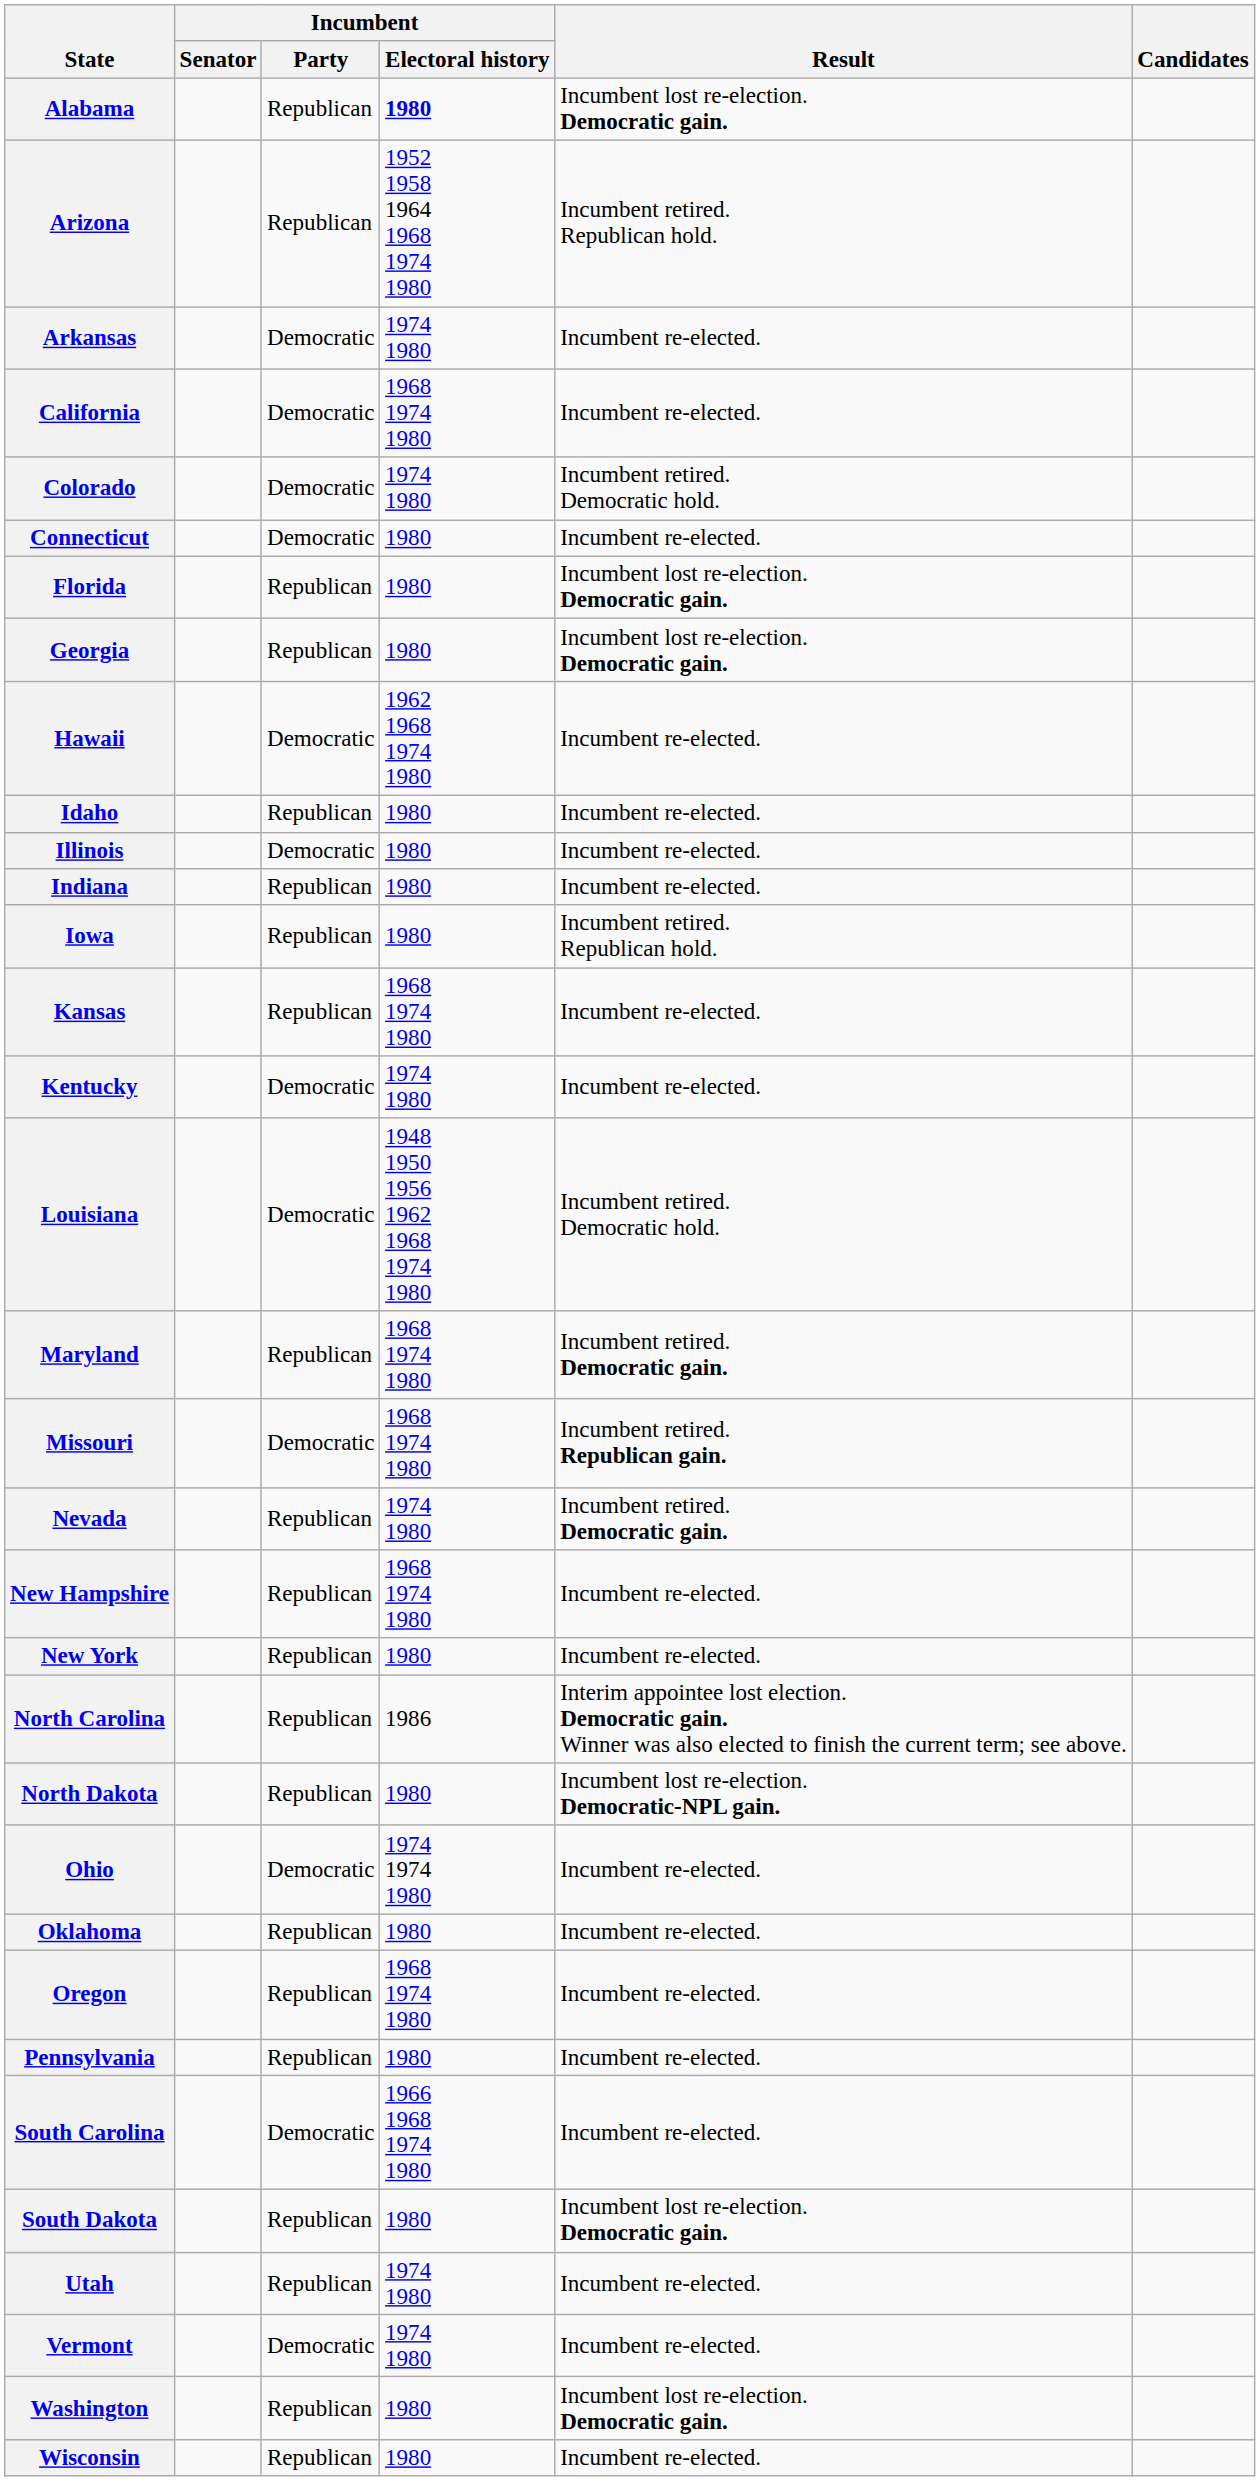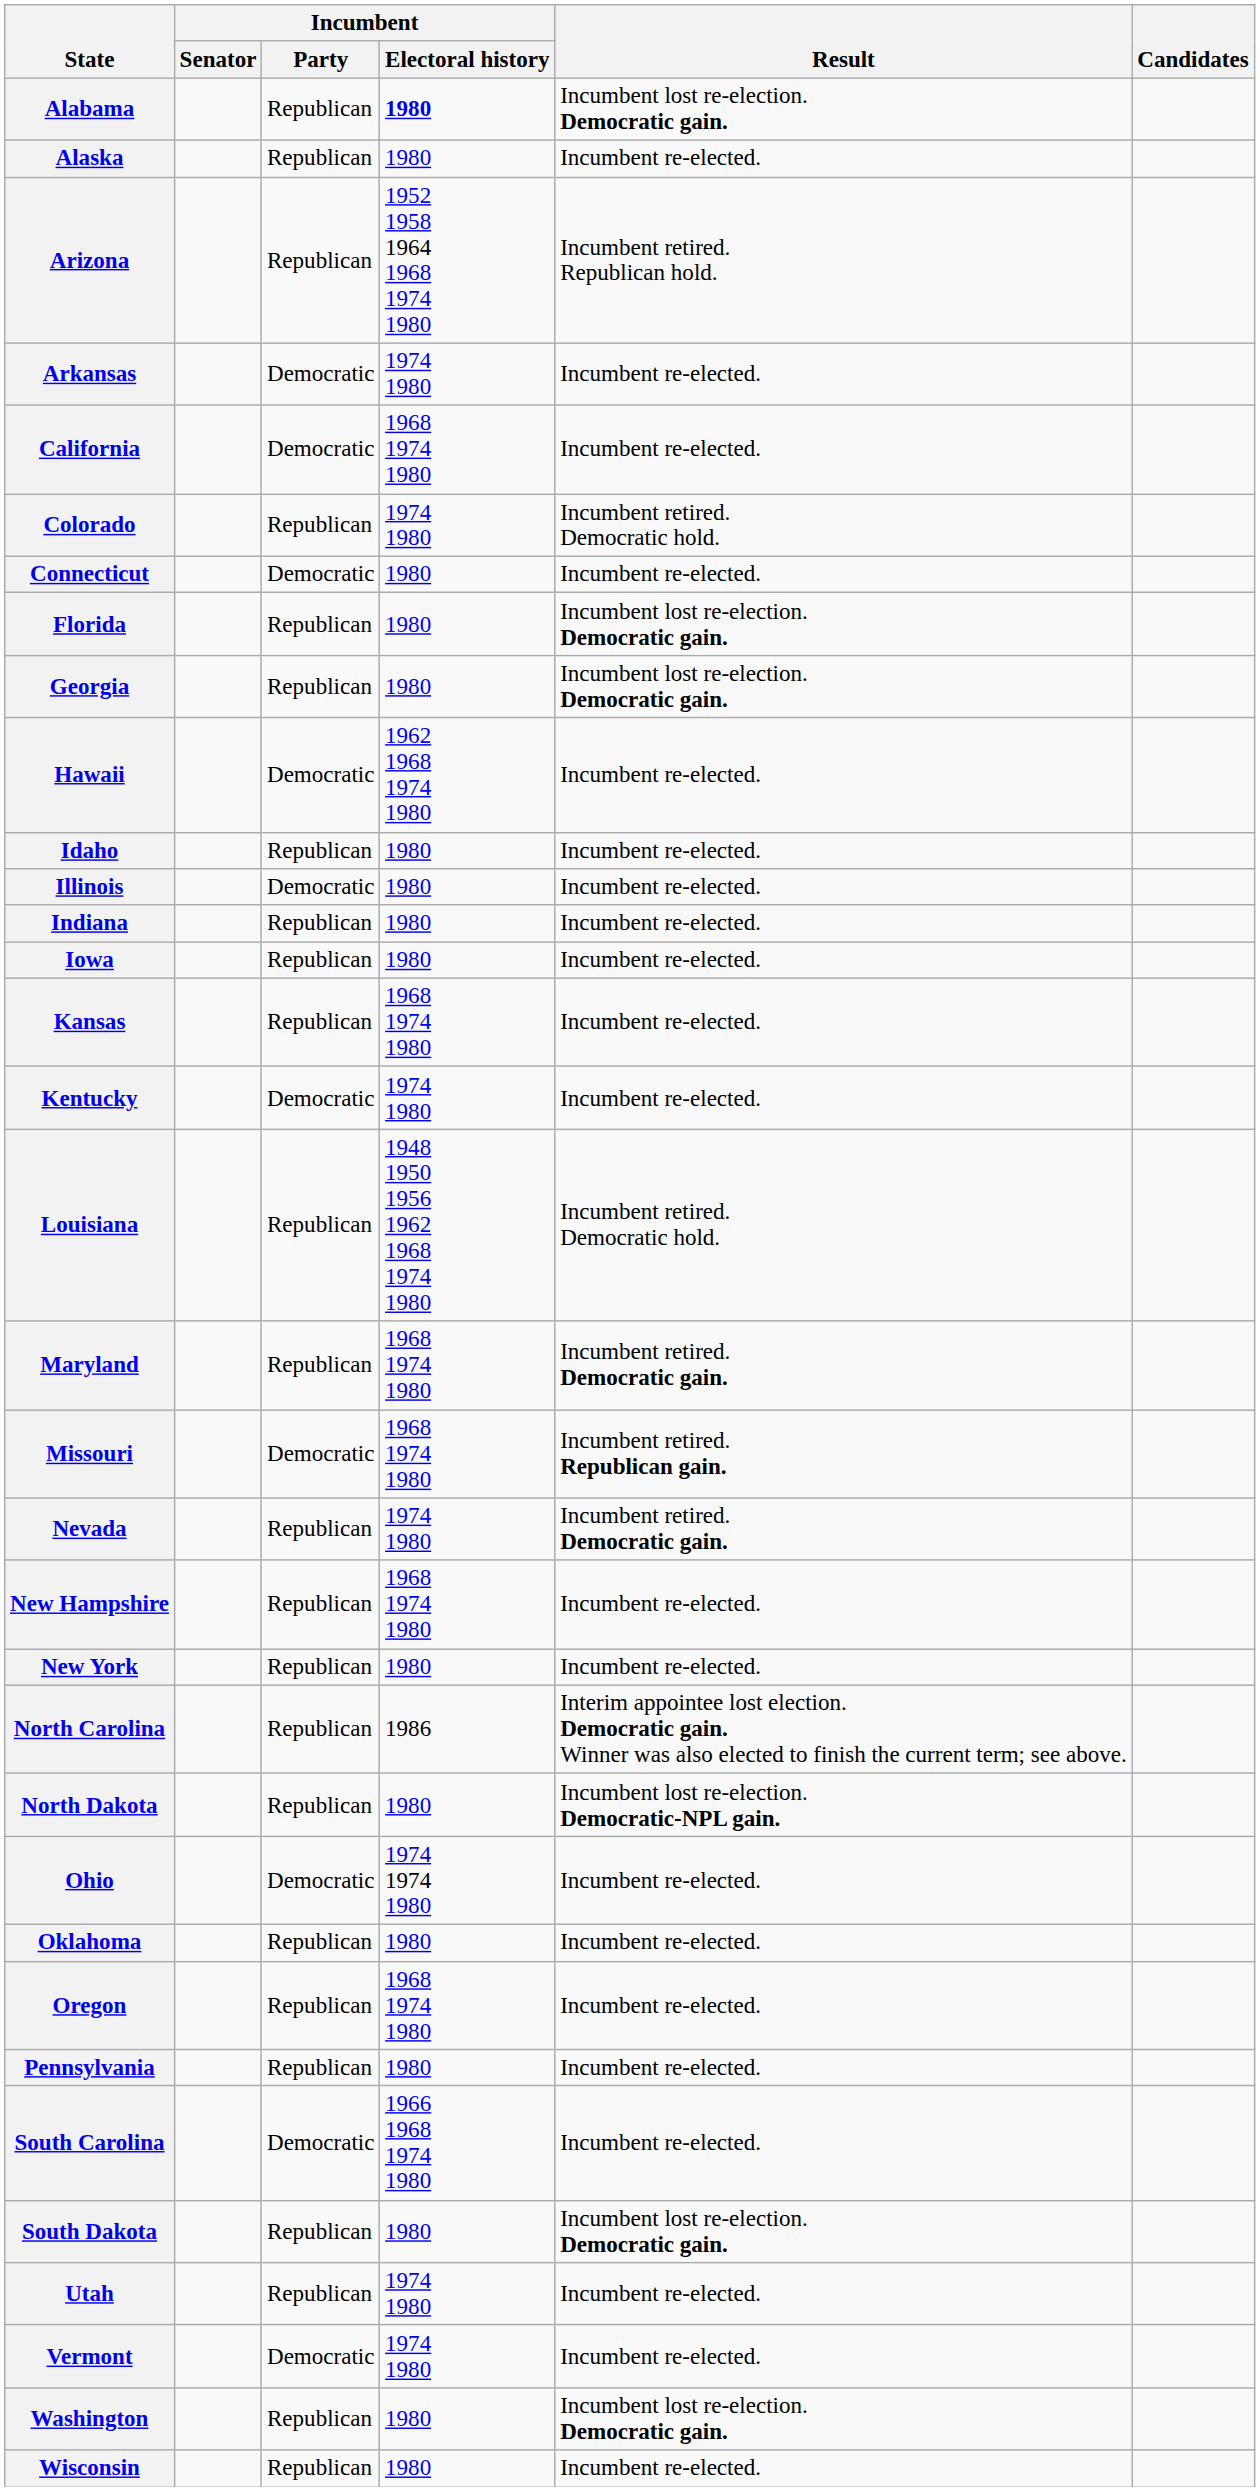+ row: Alaska | Republican | 1980 | Incumbent re-elected.
Colorado | Incumbent / Party: Democratic -> Republican
Iowa | Result: Incumbent retired. Republican hold. -> Incumbent re-elected.
Louisiana | Incumbent / Party: Democratic -> Republican
